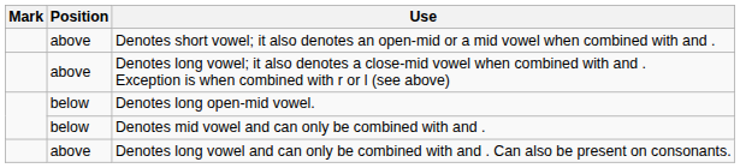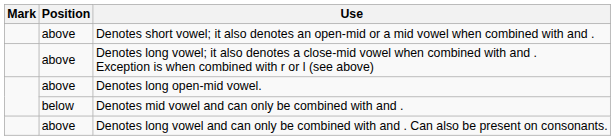Denotes long open-mid vowel. | Position: below -> above
